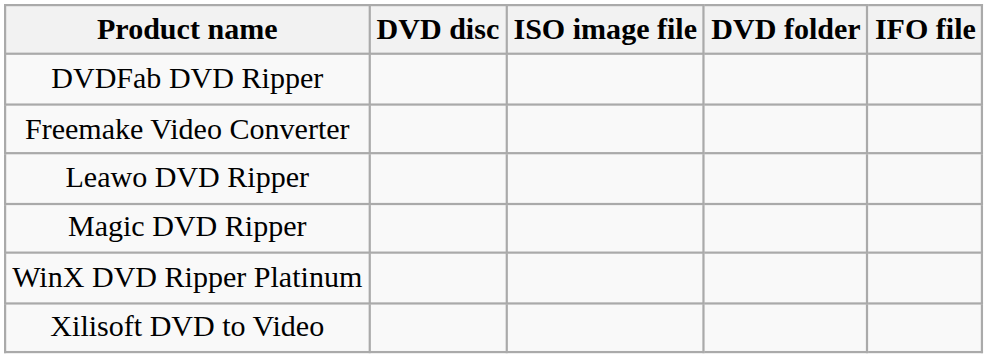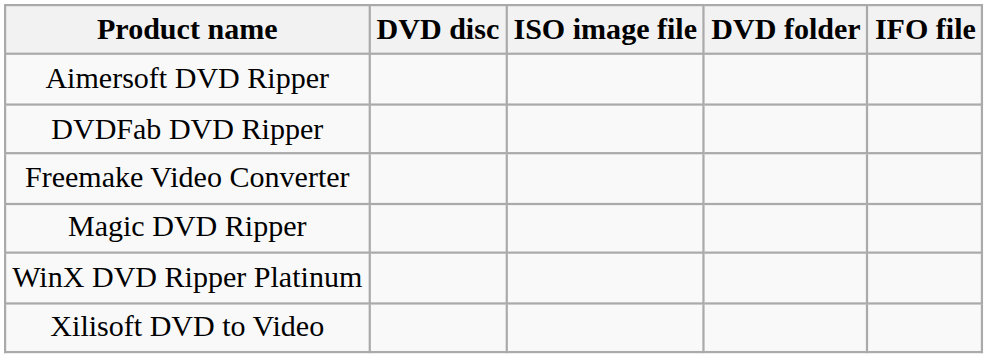+ row: Aimersoft DVD Ripper
- row: Leawo DVD Ripper
